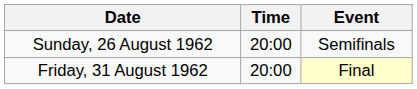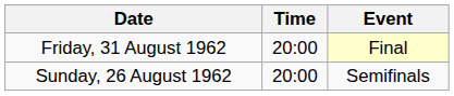rows swapped: Sunday, 26 August 1962 <-> Friday, 31 August 1962
